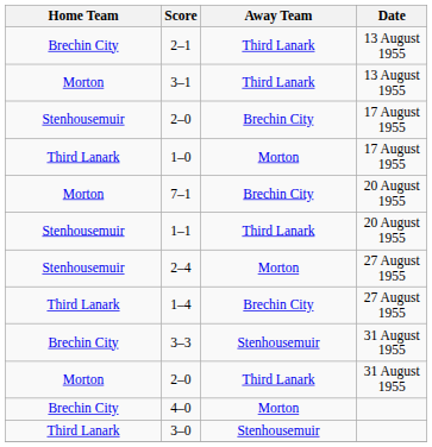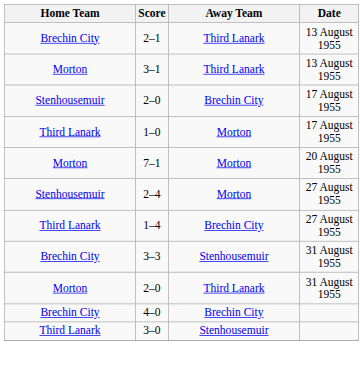7–1 | Away Team: Brechin City -> Morton
- row: Stenhousemuir | 1–1 | Third Lanark | 20 August 1955
4–0 | Away Team: Morton -> Brechin City
